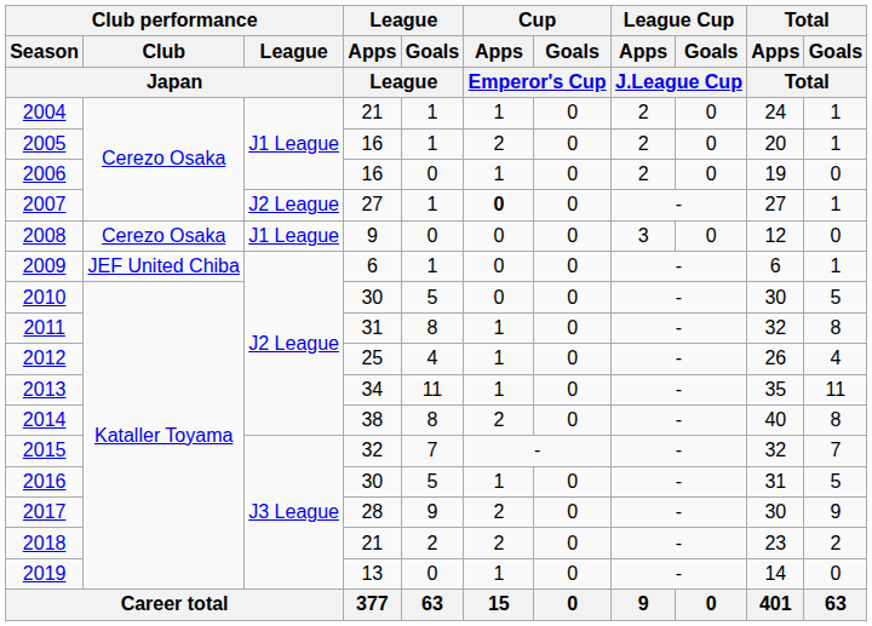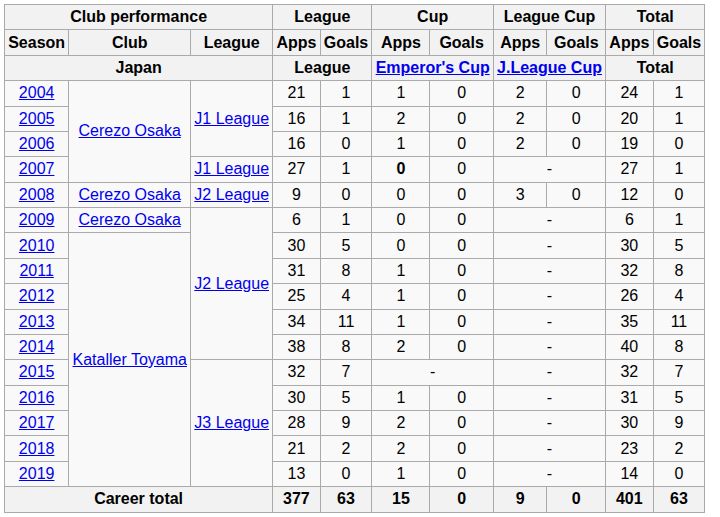2007 | Club performance / League / Japan: J2 League -> J1 League
2008 | Club performance / League / Japan: J1 League -> J2 League
2009 | Club performance / Club / Japan: JEF United Chiba -> Cerezo Osaka
